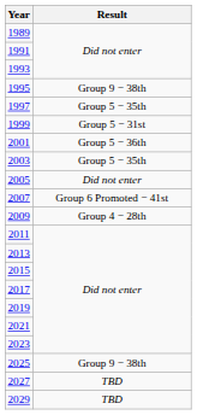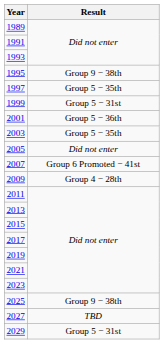2029 | Result: TBD -> Group 5 − 31st
